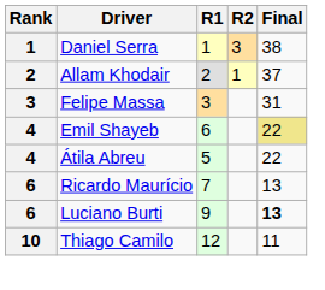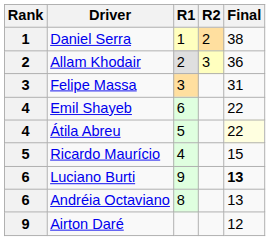Daniel Serra | R2: 3 -> 2
Allam Khodair | R2: 1 -> 3
Allam Khodair | Final: 37 -> 36
Emil Shayeb | Final: khaki background -> no background
Átila Abreu | Final: no background -> lightyellow background
Ricardo Maurício | Rank: 6 -> 5
Ricardo Maurício | R1: 7 -> 4
Ricardo Maurício | Final: 13 -> 15
+ row: 6 | Andréia Octaviano | 8 | 13
+ row: 9 | Airton Daré | 12
- row: 10 | Thiago Camilo | 12 | 11
